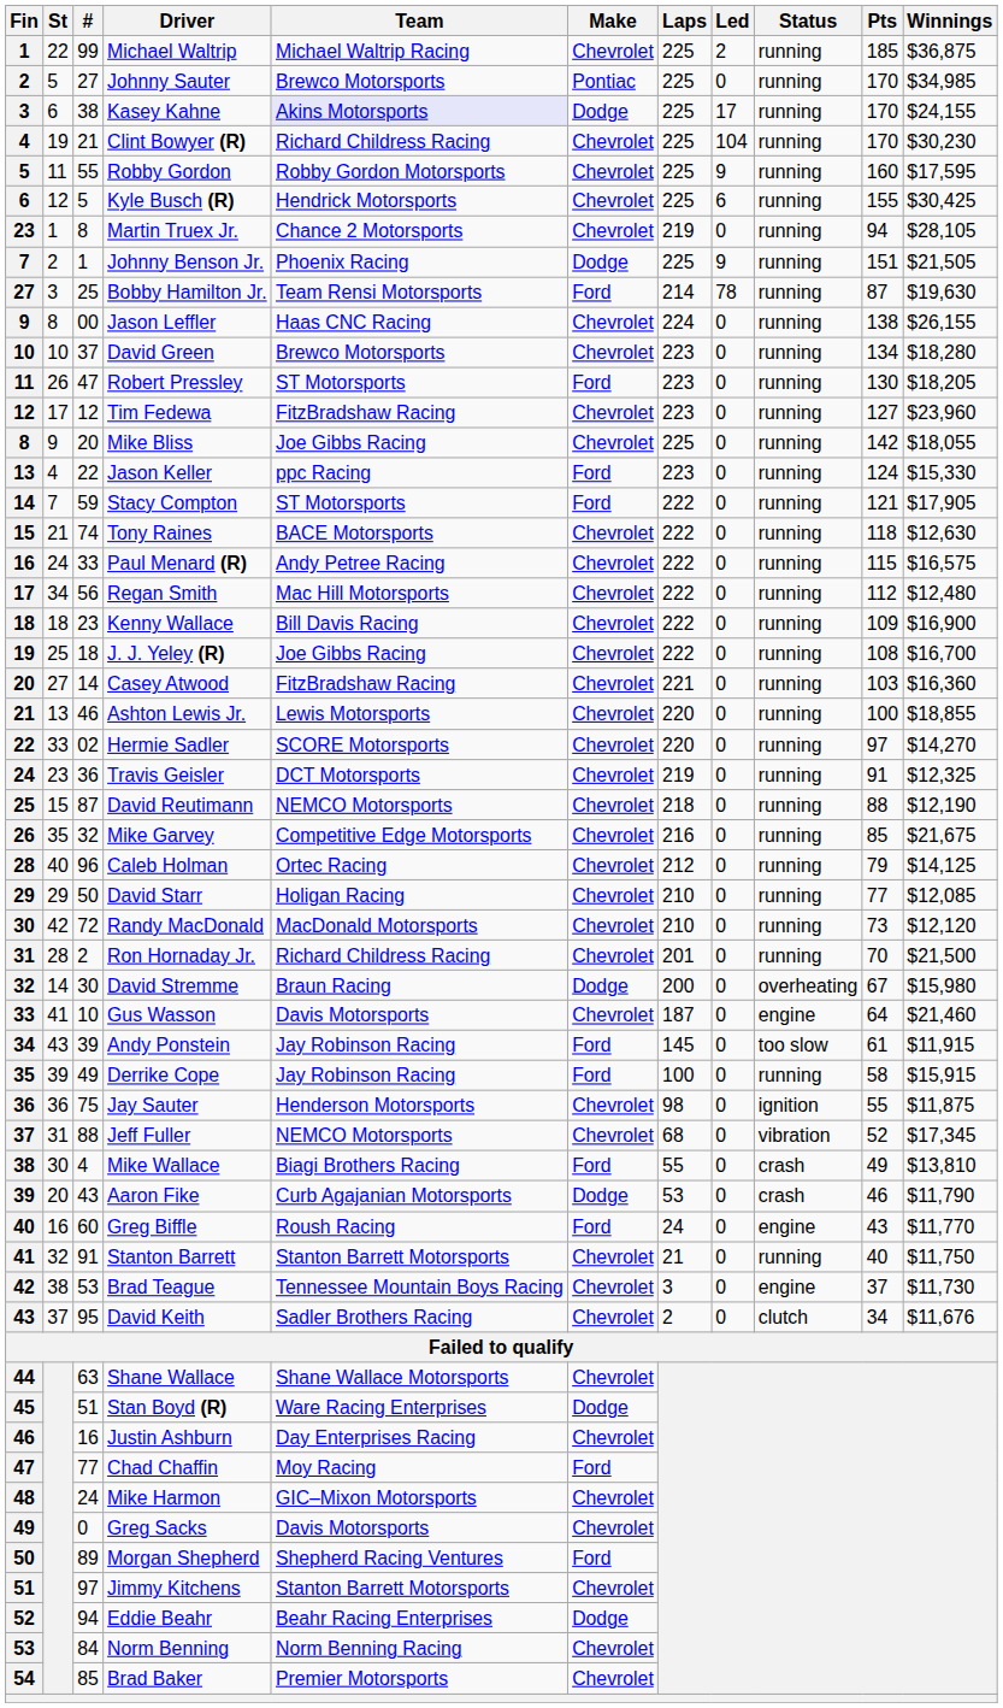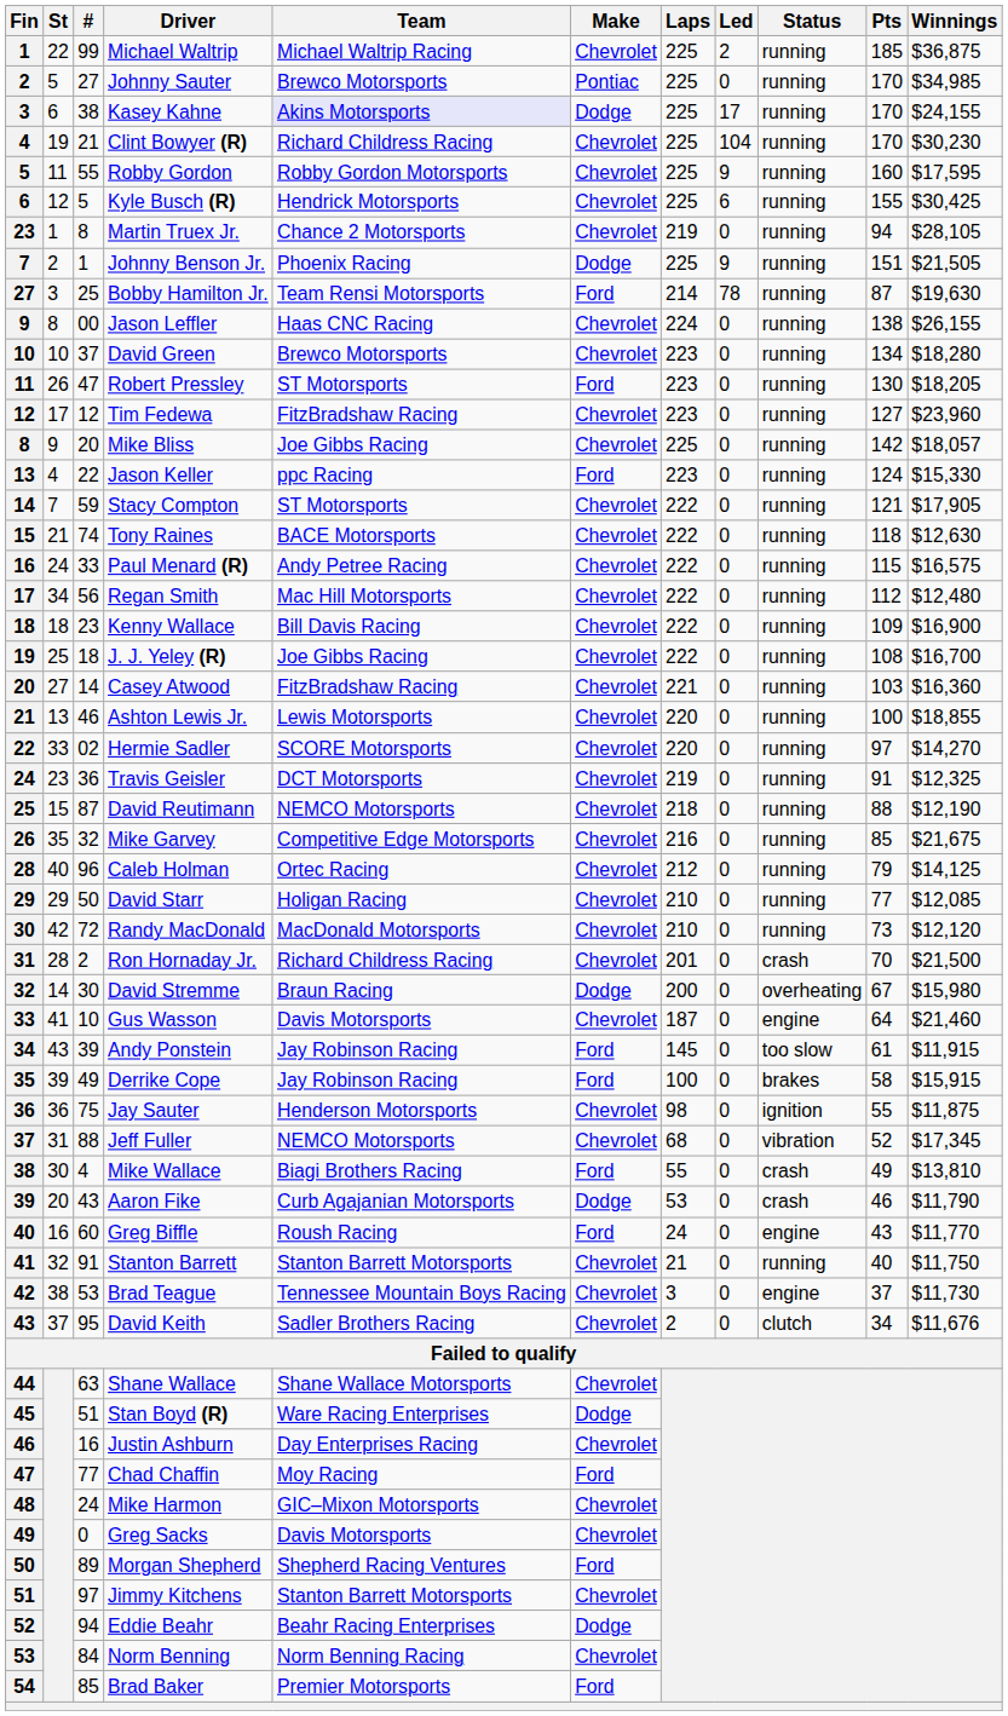Mike Bliss | Winnings: $18,055 -> $18,057
Stacy Compton | Make: Ford -> Chevrolet
Ron Hornaday Jr. | Status: running -> crash
Derrike Cope | Status: running -> brakes
Brad Baker | Make: Chevrolet -> Ford
